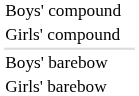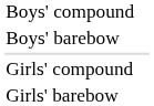rows swapped: Boys' barebow <-> Girls' compound
